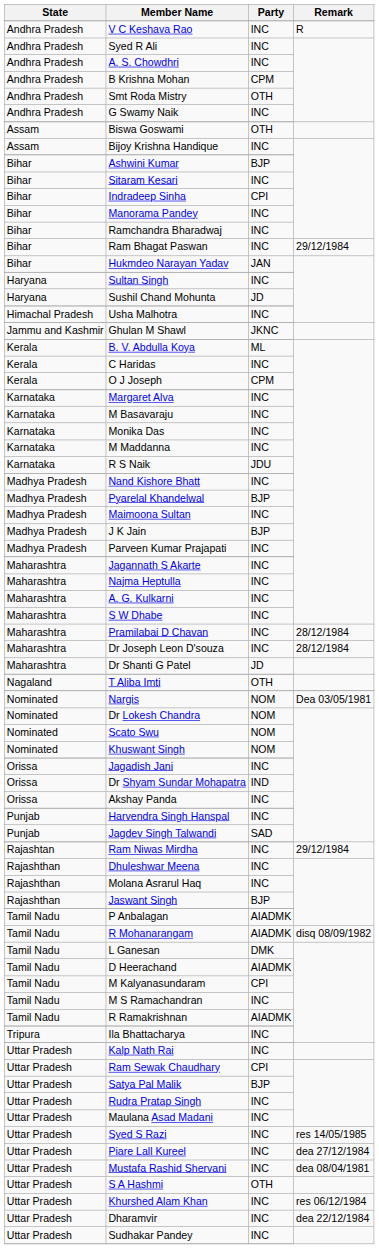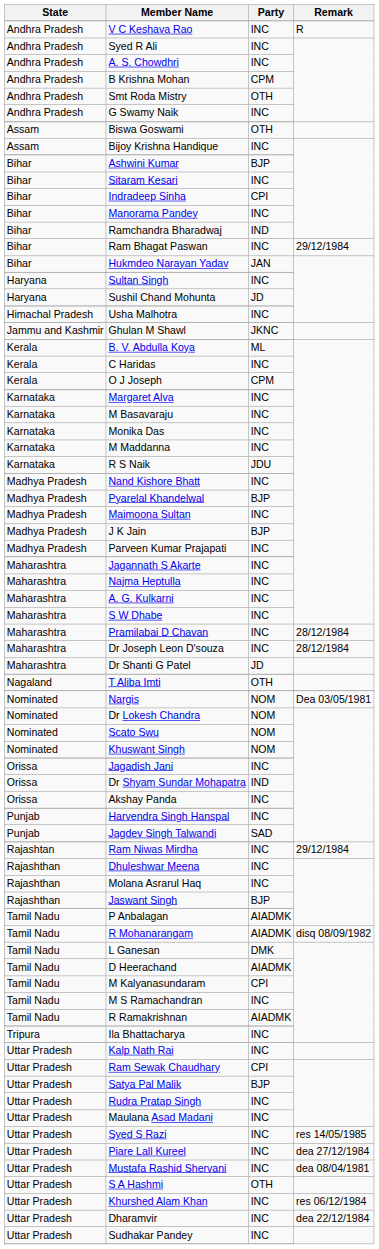Ramchandra Bharadwaj | Party: INC -> IND
